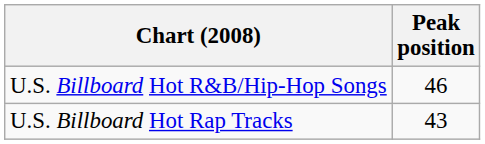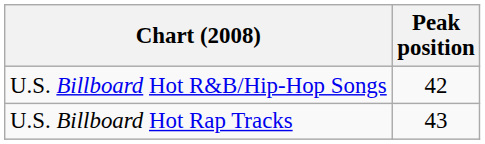U.S. Billboard Hot R&B/Hip-Hop Songs | Peak position: 46 -> 42
